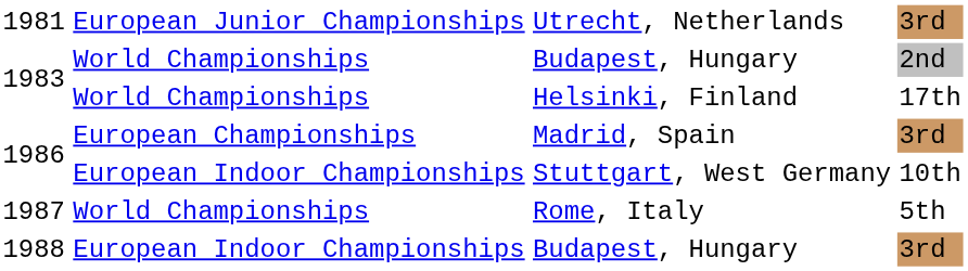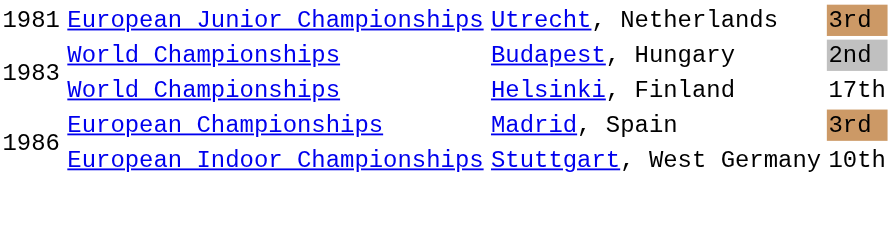- row: 1987 | World Championships | Rome, Italy | 5th
- row: 1988 | European Indoor Championships | Budapest, Hungary | 3rd
